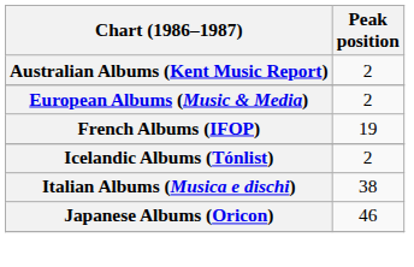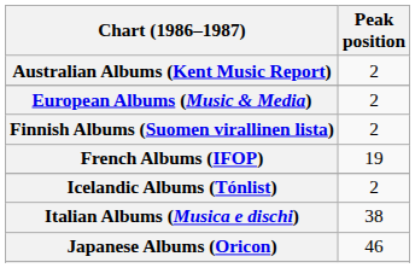+ row: Finnish Albums (Suomen virallinen lista) | 2
